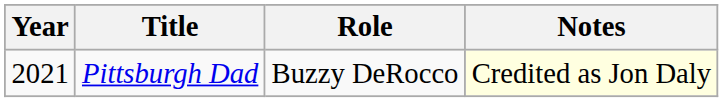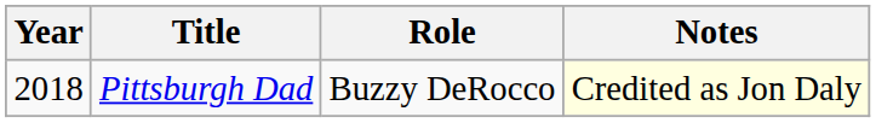Pittsburgh Dad | Year: 2021 -> 2018
